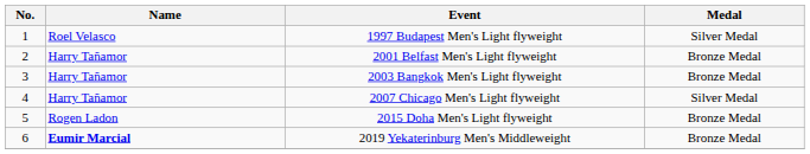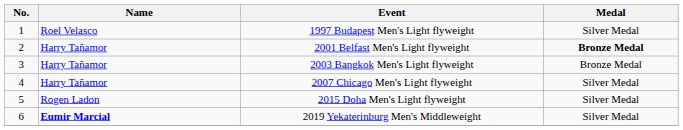2001 Belfast Men's Light flyweight | Medal: normal -> bold
2015 Doha Men's Light flyweight | Medal: Bronze Medal -> Silver Medal
2019 Yekaterinburg Men's Middleweight | Medal: Bronze Medal -> Silver Medal
